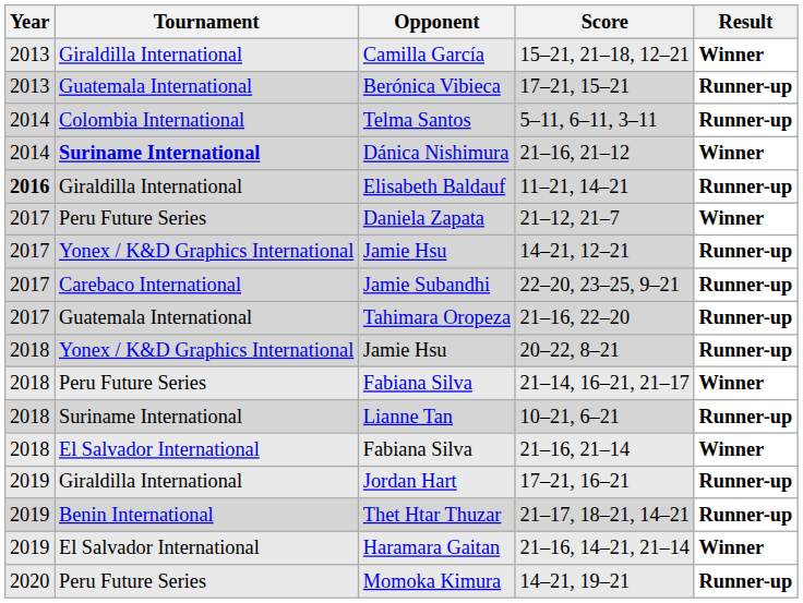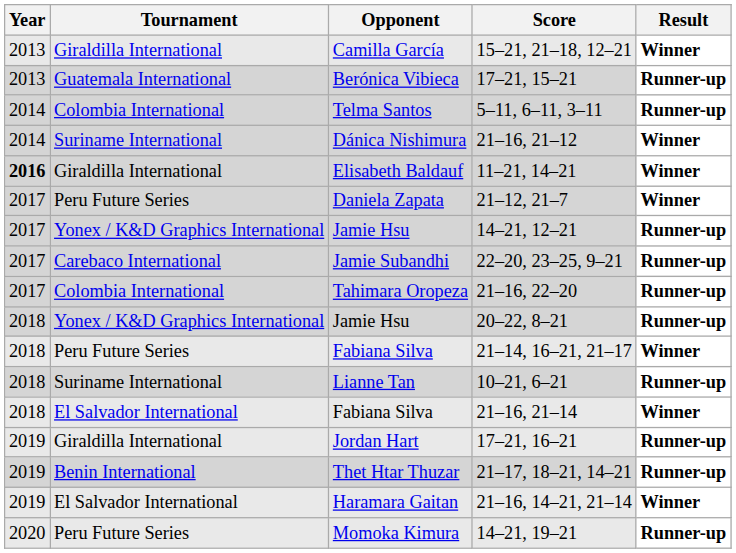21–16, 21–12 | Tournament: bold -> normal
11–21, 14–21 | Result: Runner-up -> Winner
21–16, 22–20 | Tournament: Guatemala International -> Colombia International
